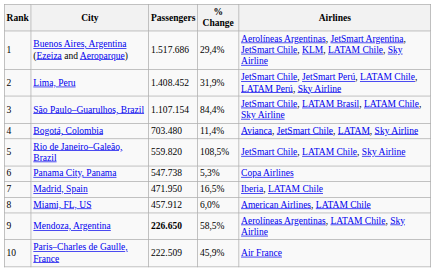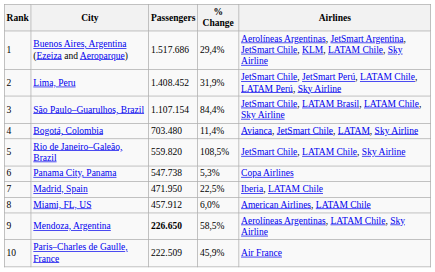Madrid, Spain | % Change: 16,5% -> 22,5%
